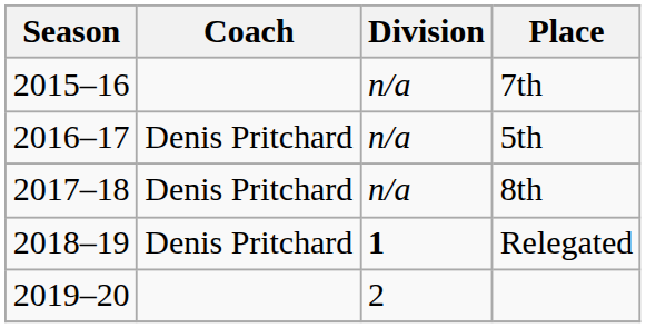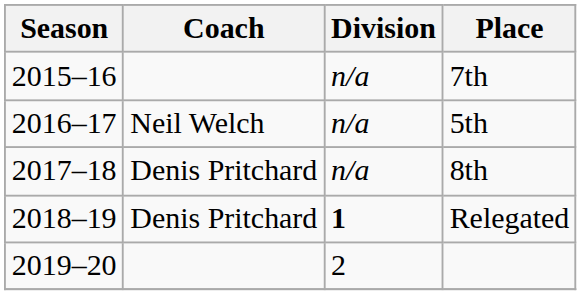5th | Coach: Denis Pritchard -> Neil Welch
